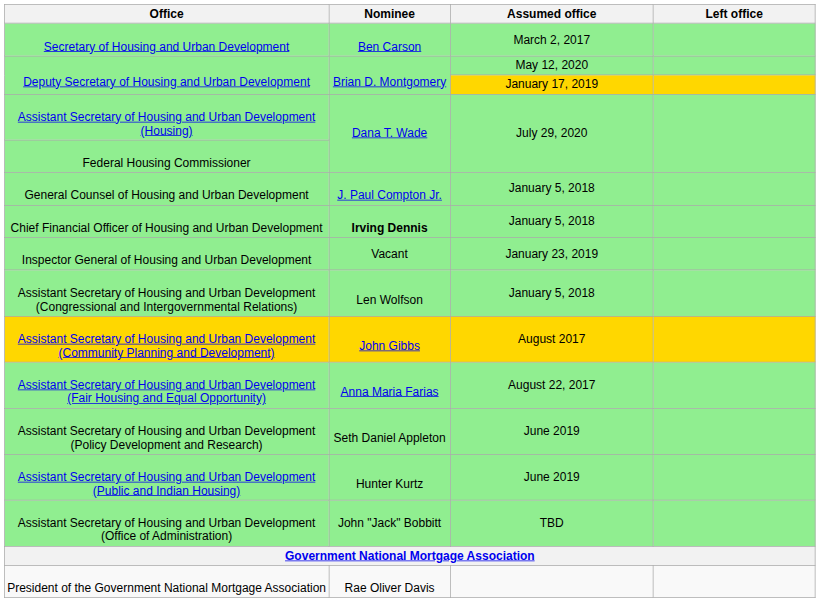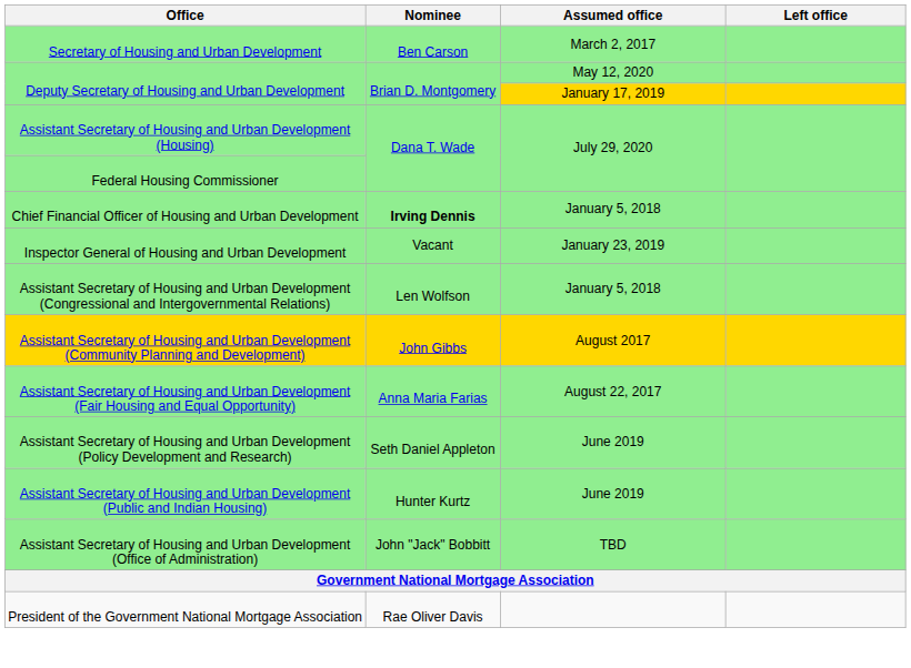- row: General Counsel of Housing and Urban Development | J. Paul Compton Jr. | January 5, 2018
